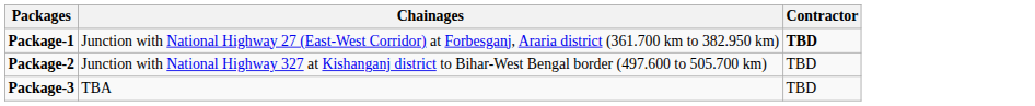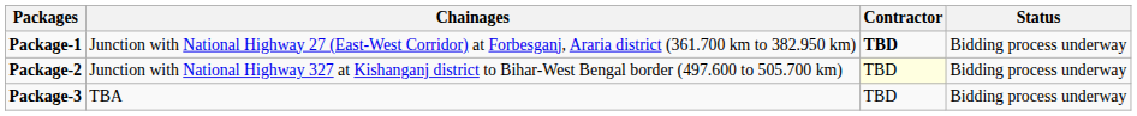+ column: Status | Bidding process underway | Bidding process underway | Bidding process underway
Package-2 | Contractor: no background -> lightyellow background
